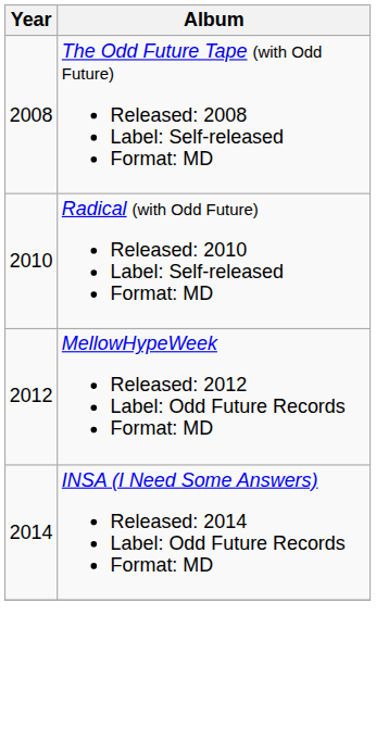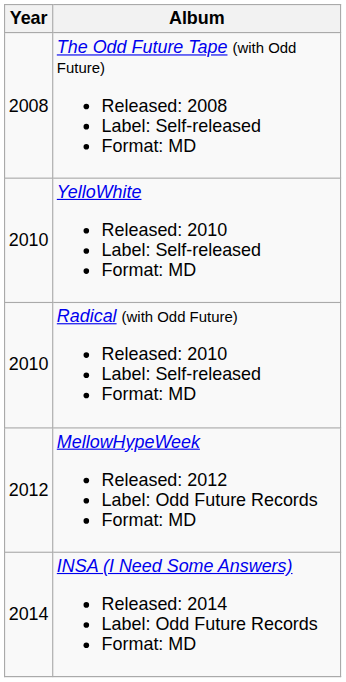+ row: 2010 | YelloWhite Released: 2010 Label: Self-released Format: MD
